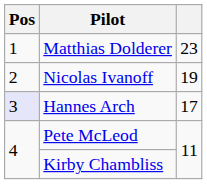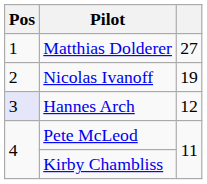Matthias Dolderer | column 3: 23 -> 27
Hannes Arch | column 3: 17 -> 12
